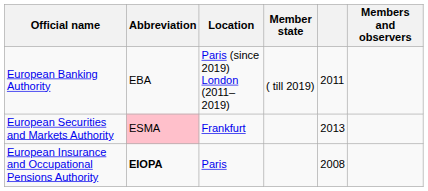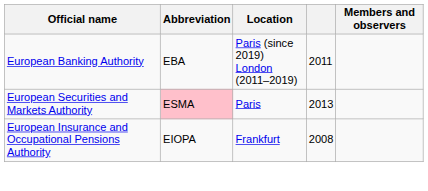- column: Member state | ( till 2019)
European Securities and Markets Authority | Location: Frankfurt -> Paris
European Insurance and Occupational Pensions Authority | Abbreviation: bold -> normal
European Insurance and Occupational Pensions Authority | Location: Paris -> Frankfurt
